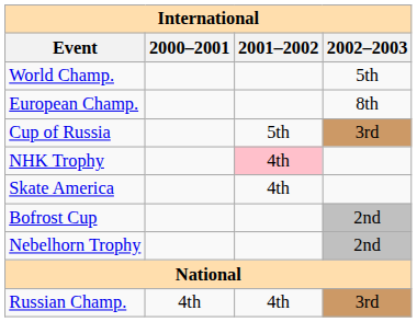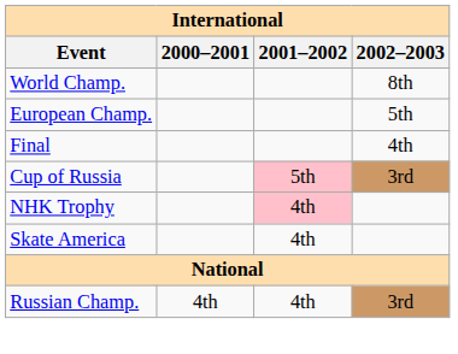World Champ. | 2002–2003: 5th -> 8th
European Champ. | 2002–2003: 8th -> 5th
+ row: Final | 4th
Cup of Russia | 2001–2002: no background -> pink background
- row: Bofrost Cup | 2nd
- row: Nebelhorn Trophy | 2nd
